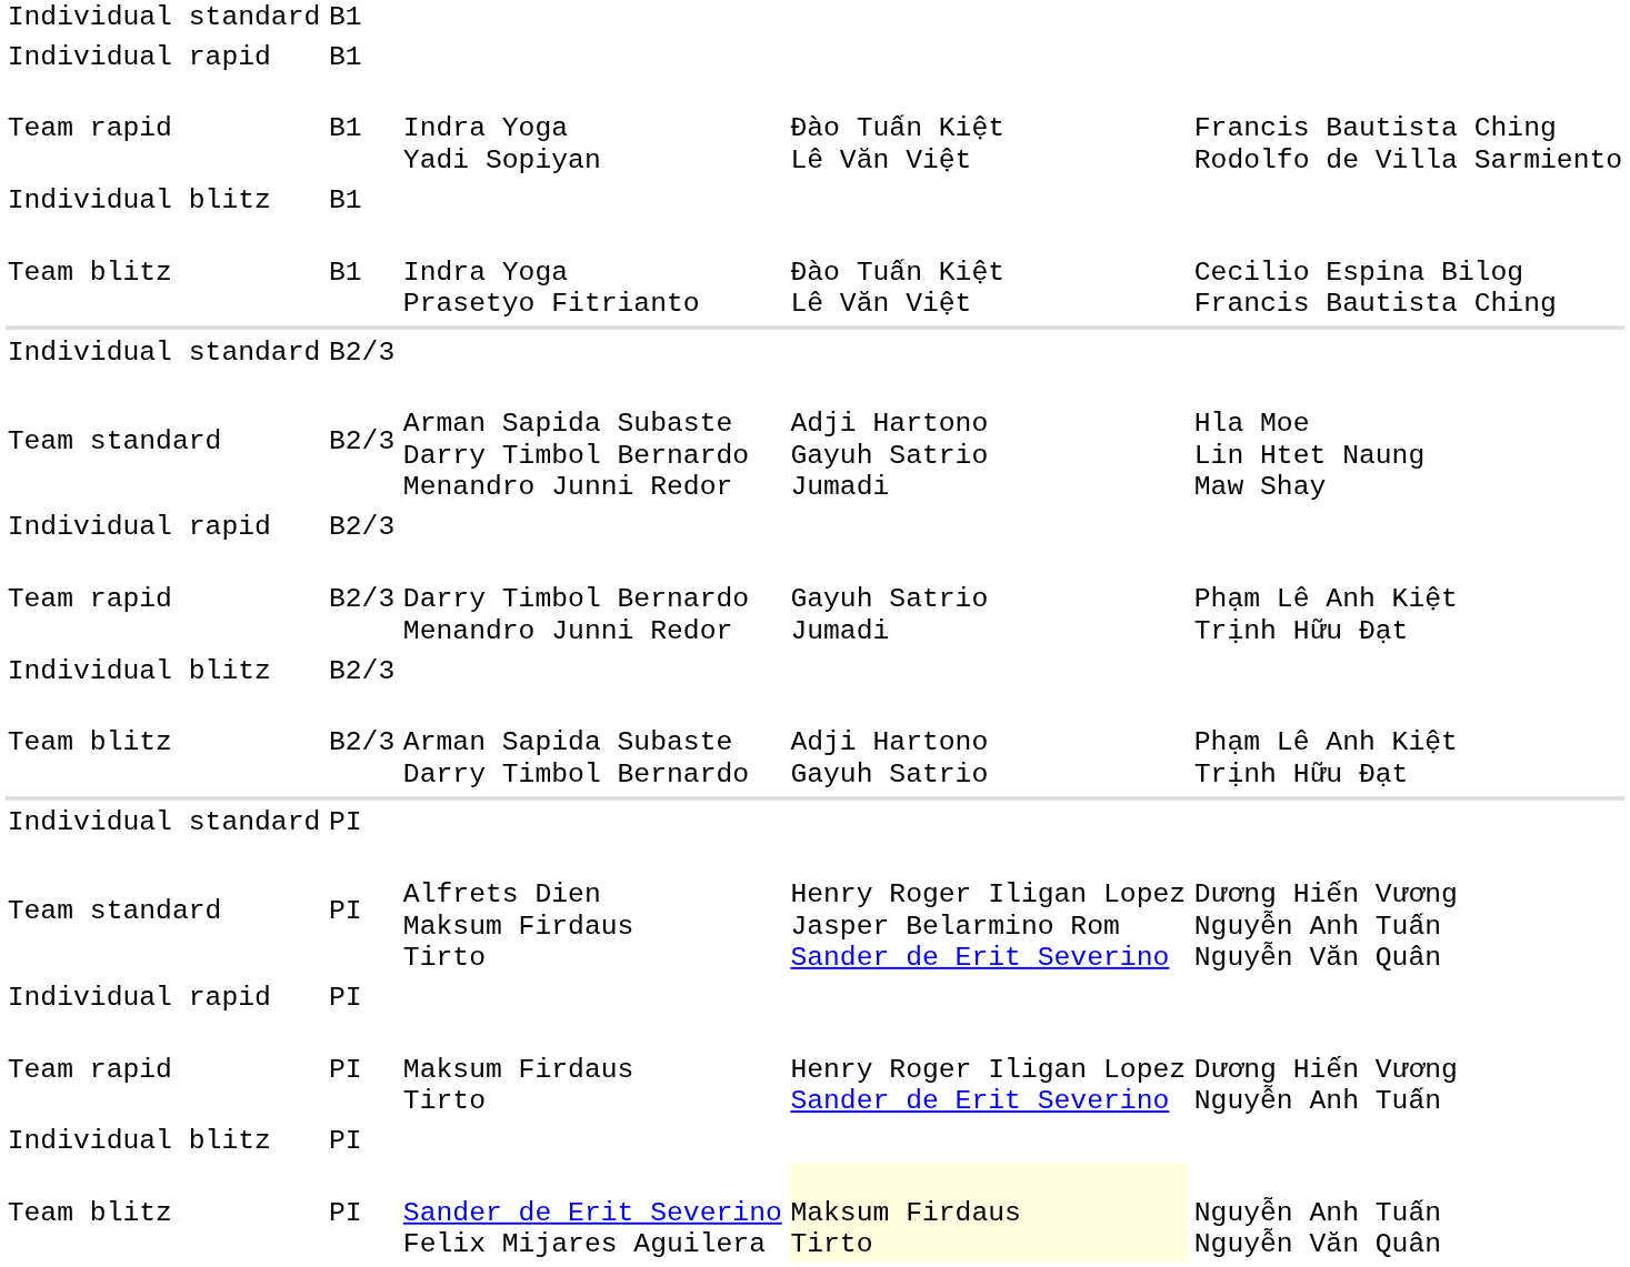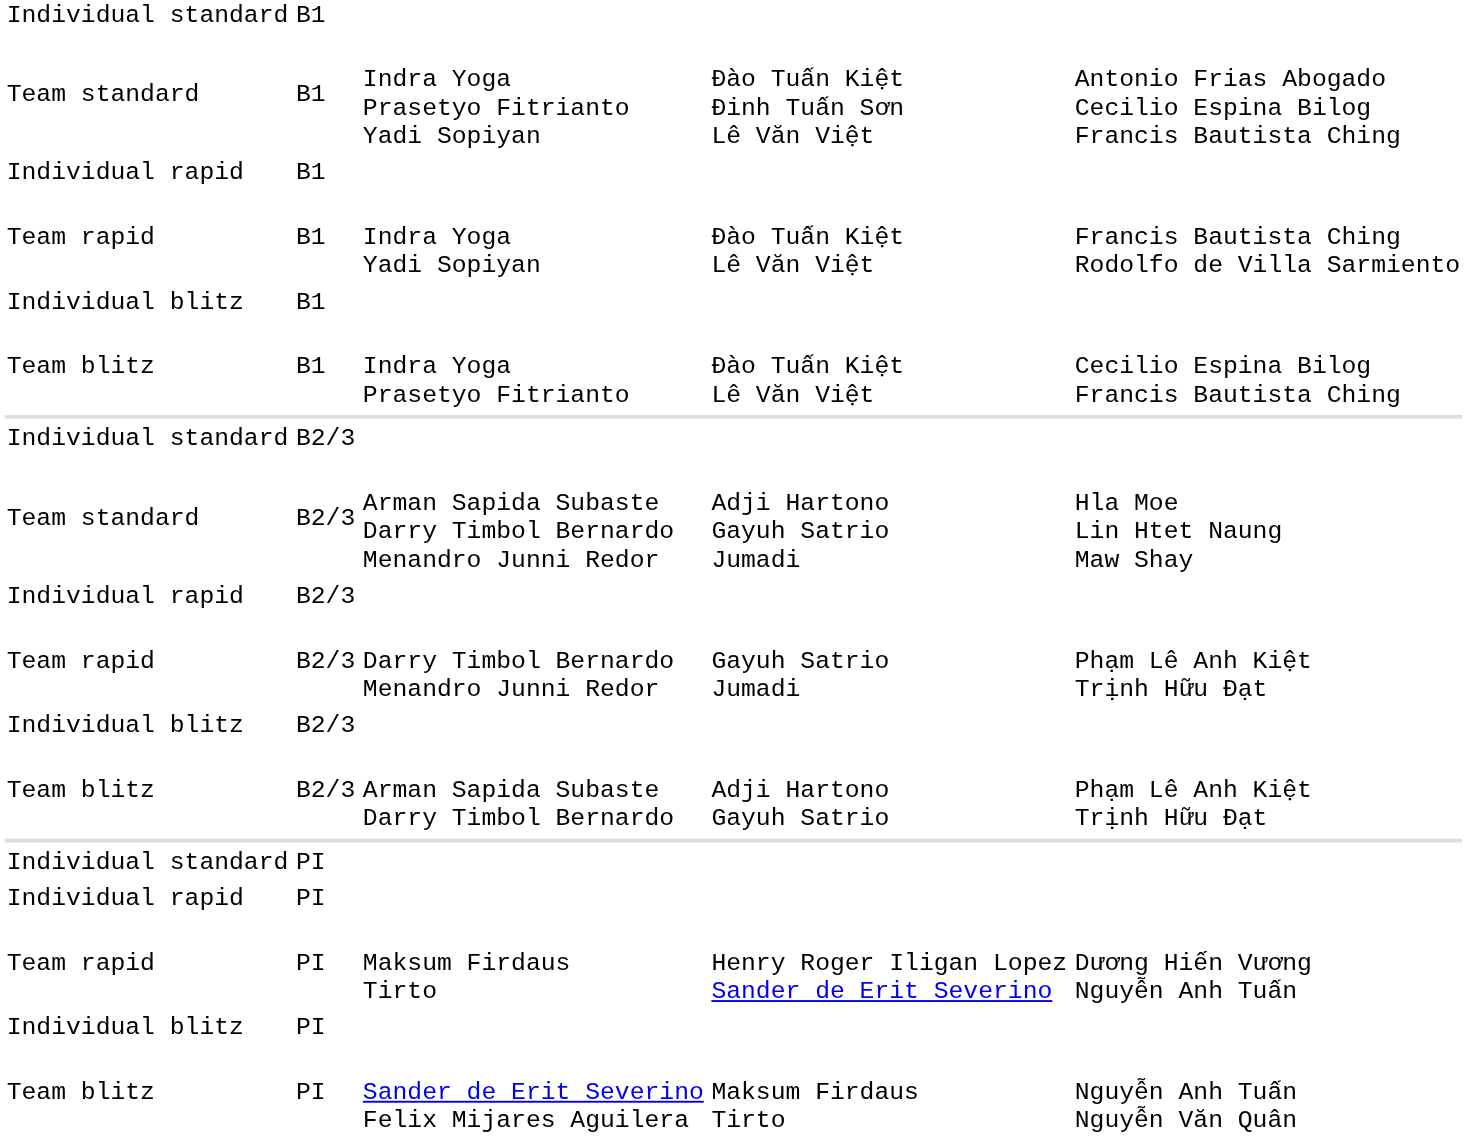+ row: Team standard | B1 | Indra Yoga Prasetyo Fitrianto Yadi Sopiyan | Đào Tuấn Kiệt Đinh Tuấn Sơn Lê Văn Việt | Antonio Frias Abogado Cecilio Espina Bilog Francis Bautista Ching
- row: Team standard | PI | Alfrets Dien Maksum Firdaus Tirto | Henry Roger Iligan Lopez Jasper Belarmino Rom Sander de Erit Severino | Dương Hiến Vương Nguyễn Anh Tuấn Nguyễn Văn Quân
Sander de Erit Severino Felix Mijares Aguilera | column 4: lightyellow background -> no background
